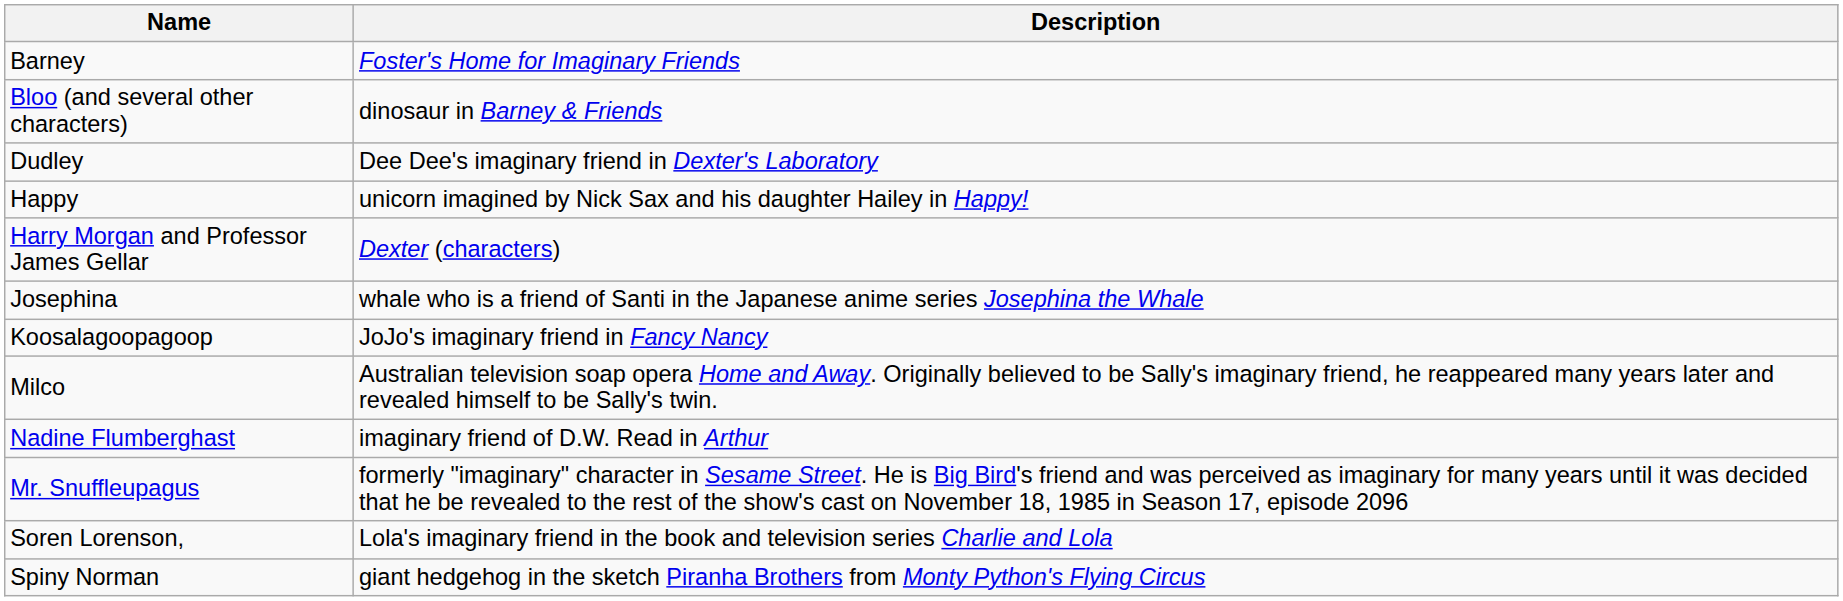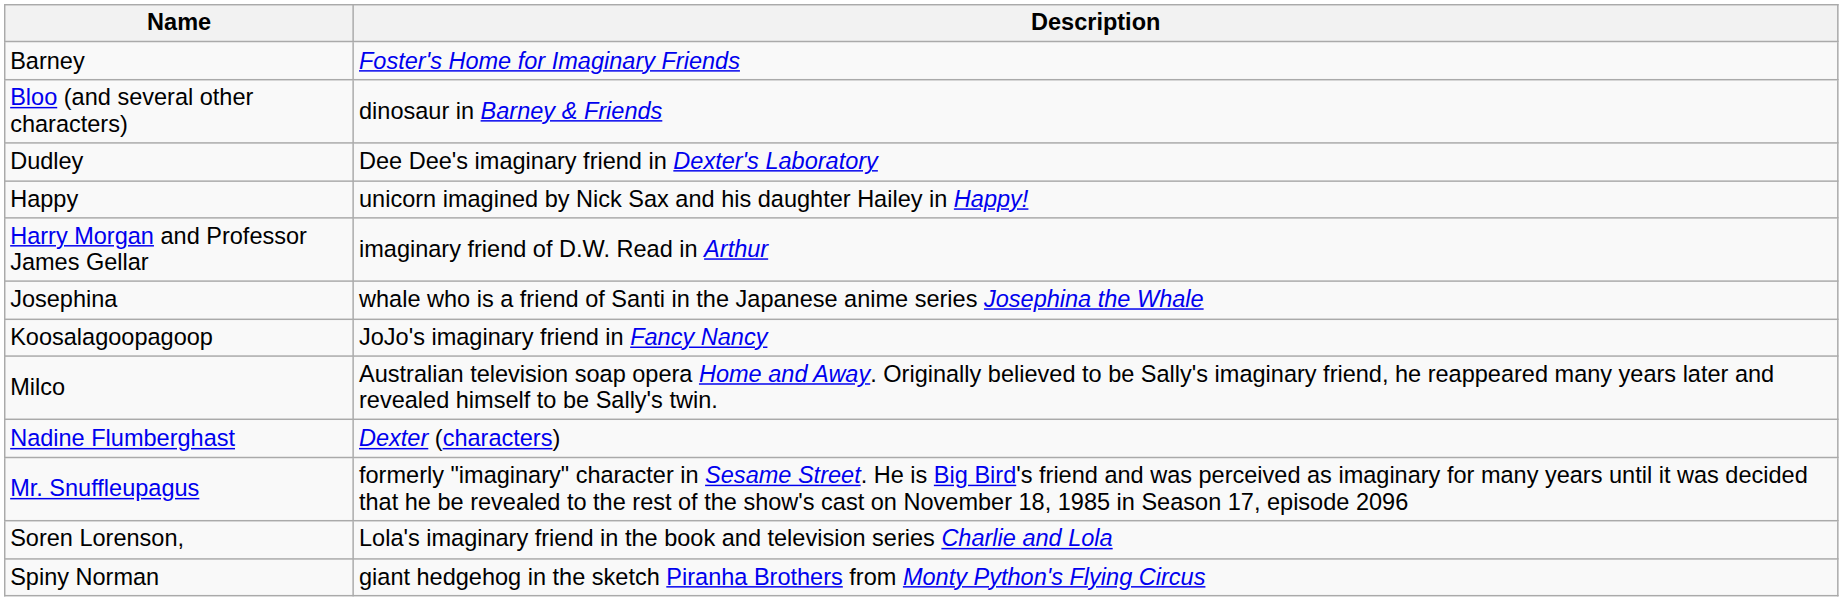Harry Morgan and Professor James Gellar | Description: Dexter (characters) -> imaginary friend of D.W. Read in Arthur
Nadine Flumberghast | Description: imaginary friend of D.W. Read in Arthur -> Dexter (characters)
